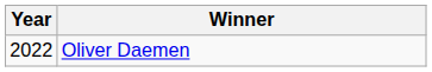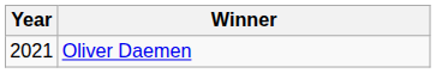Oliver Daemen | Year: 2022 -> 2021
